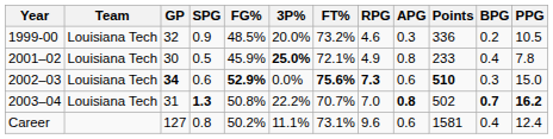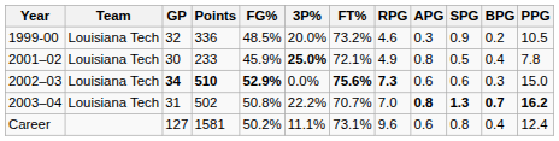columns swapped: Points <-> SPG
